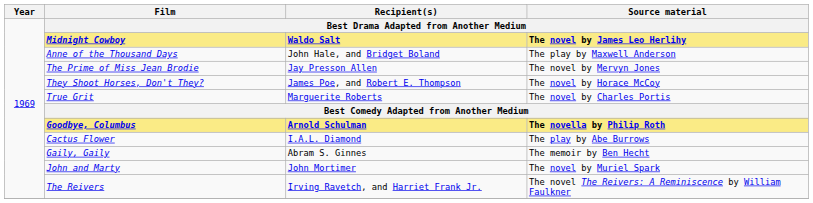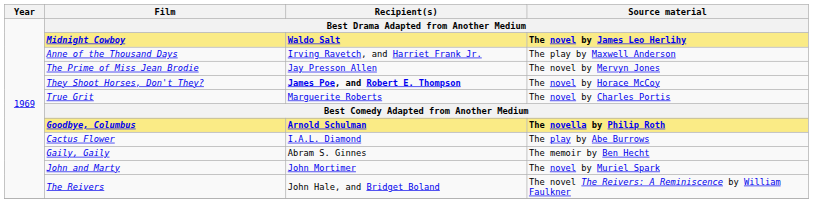Anne of the Thousand Days | Recipient(s): John Hale, and Bridget Boland -> Irving Ravetch, and Harriet Frank Jr.
They Shoot Horses, Don't They? | Recipient(s): normal -> bold
The Reivers | Recipient(s): Irving Ravetch, and Harriet Frank Jr. -> John Hale, and Bridget Boland
